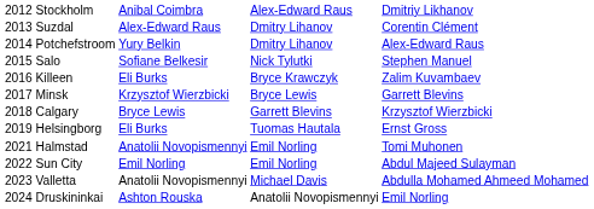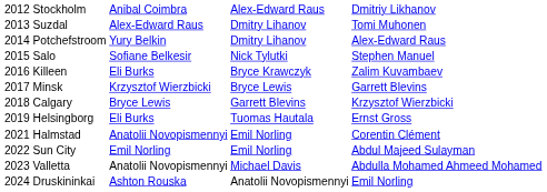2013 Suzdal | column 4: Corentin Clément -> Tomi Muhonen
2021 Halmstad | column 4: Tomi Muhonen -> Corentin Clément
